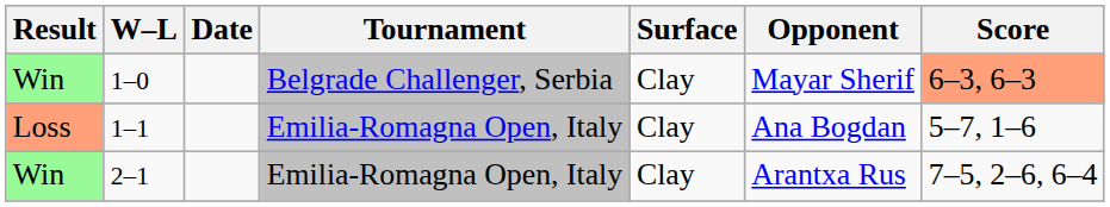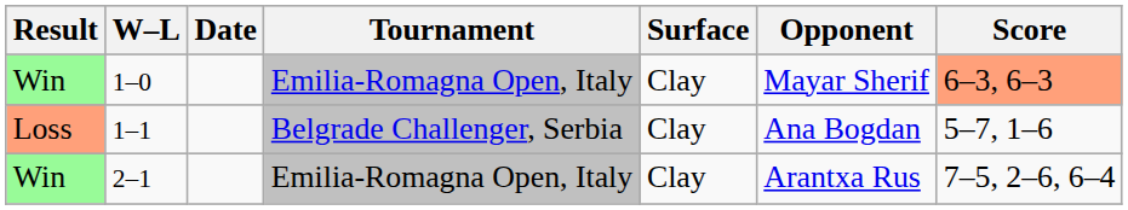1–0 | Tournament: Belgrade Challenger, Serbia -> Emilia-Romagna Open, Italy
1–1 | Tournament: Emilia-Romagna Open, Italy -> Belgrade Challenger, Serbia
